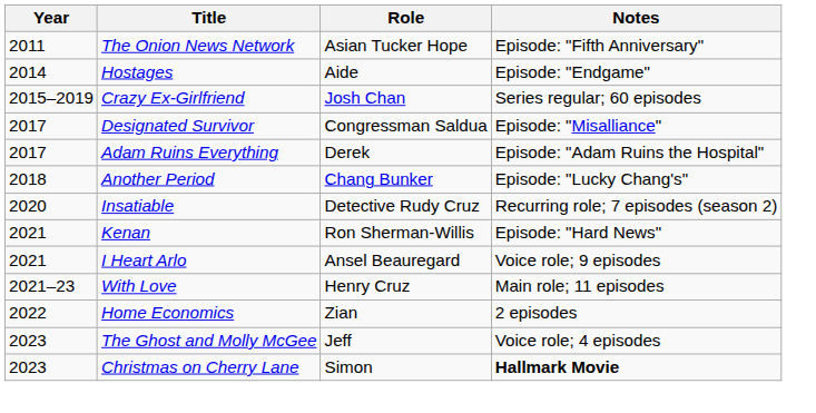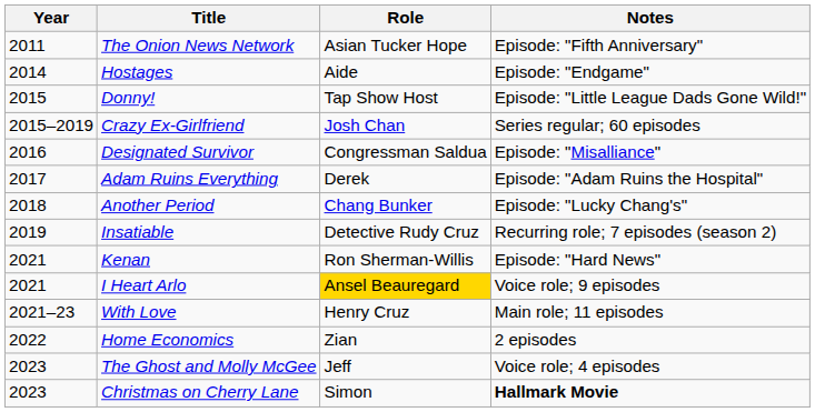+ row: 2015 | Donny! | Tap Show Host | Episode: "Little League Dads Gone Wild!"
Designated Survivor | Year: 2017 -> 2016
Insatiable | Year: 2020 -> 2019
I Heart Arlo | Role: no background -> gold background
